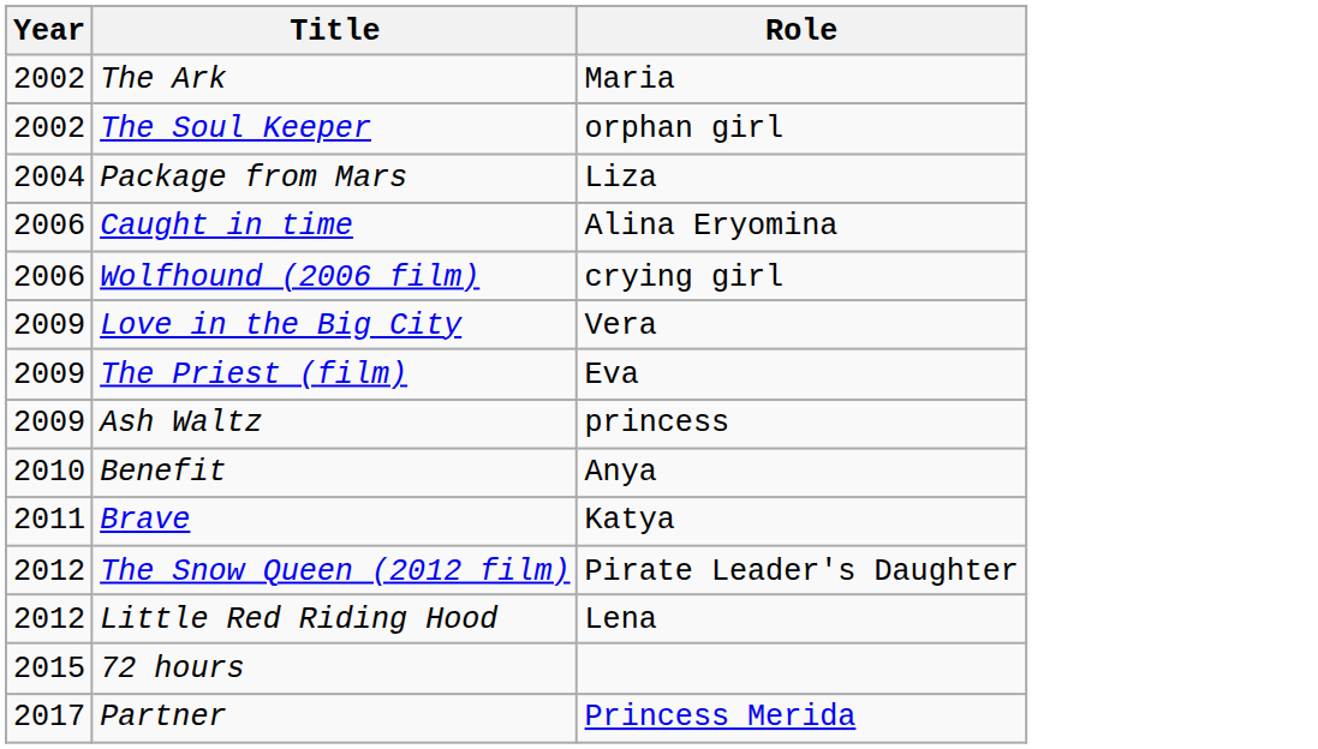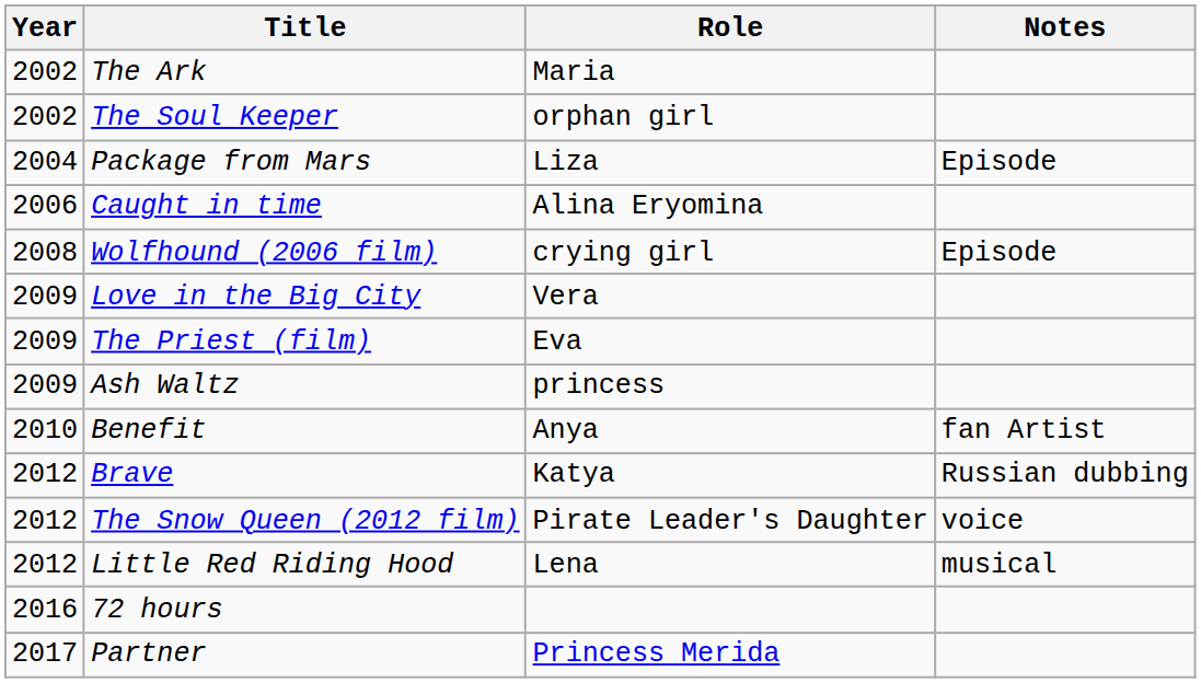+ column: Notes | Episode | Episode | fan Artist | Russian dubbing | voice | musical
Wolfhound (2006 film) | Year: 2006 -> 2008
Brave | Year: 2011 -> 2012
72 hours | Year: 2015 -> 2016
